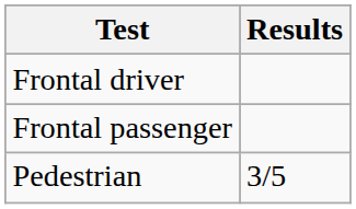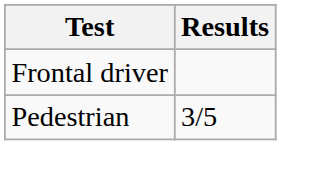- row: Frontal passenger
